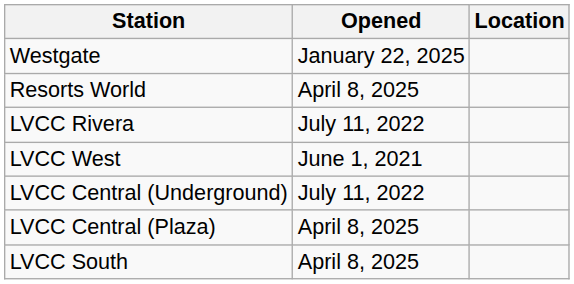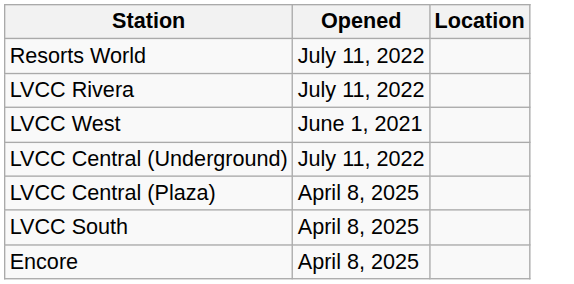- row: Westgate | January 22, 2025
Resorts World | Opened: April 8, 2025 -> July 11, 2022
+ row: Encore | April 8, 2025
